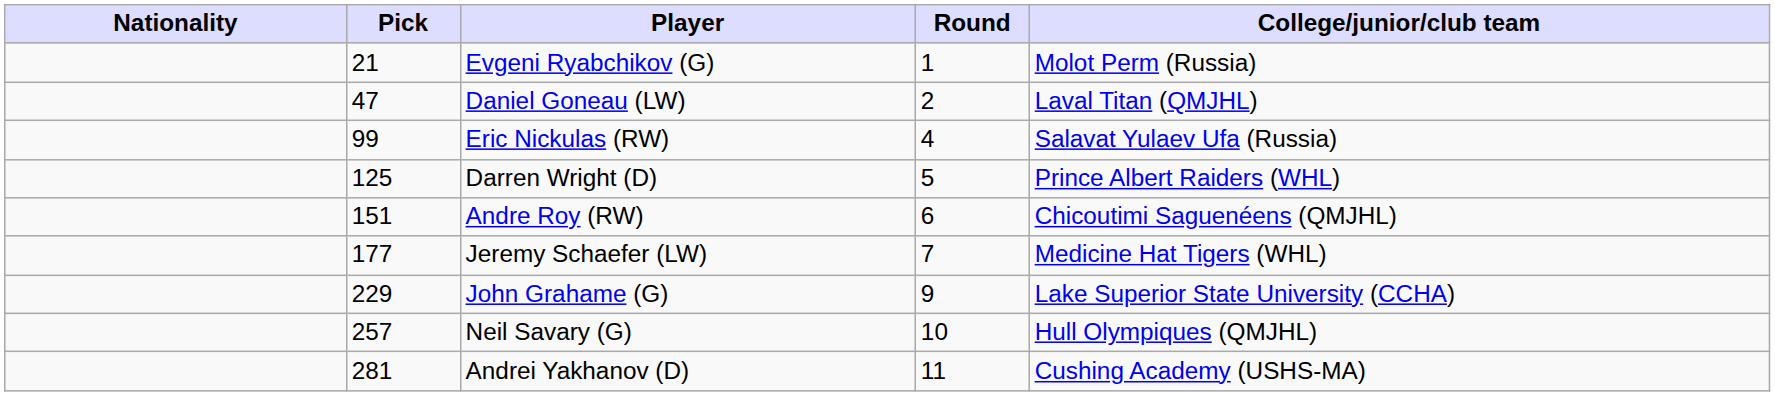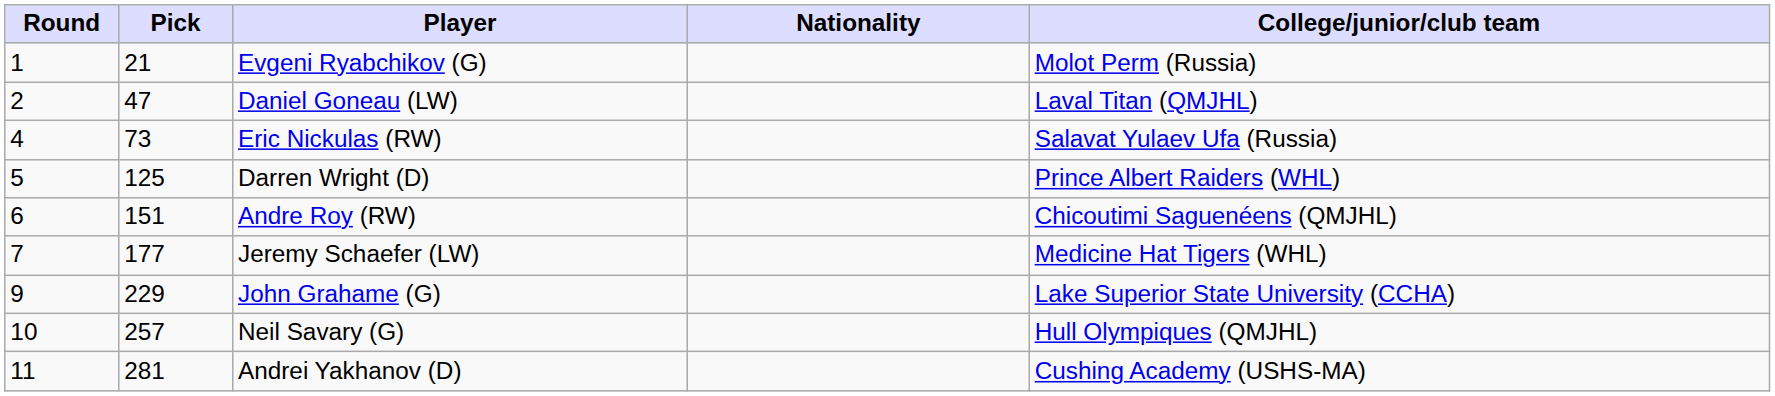columns swapped: Round <-> Nationality
Eric Nickulas (RW) | Pick: 99 -> 73
